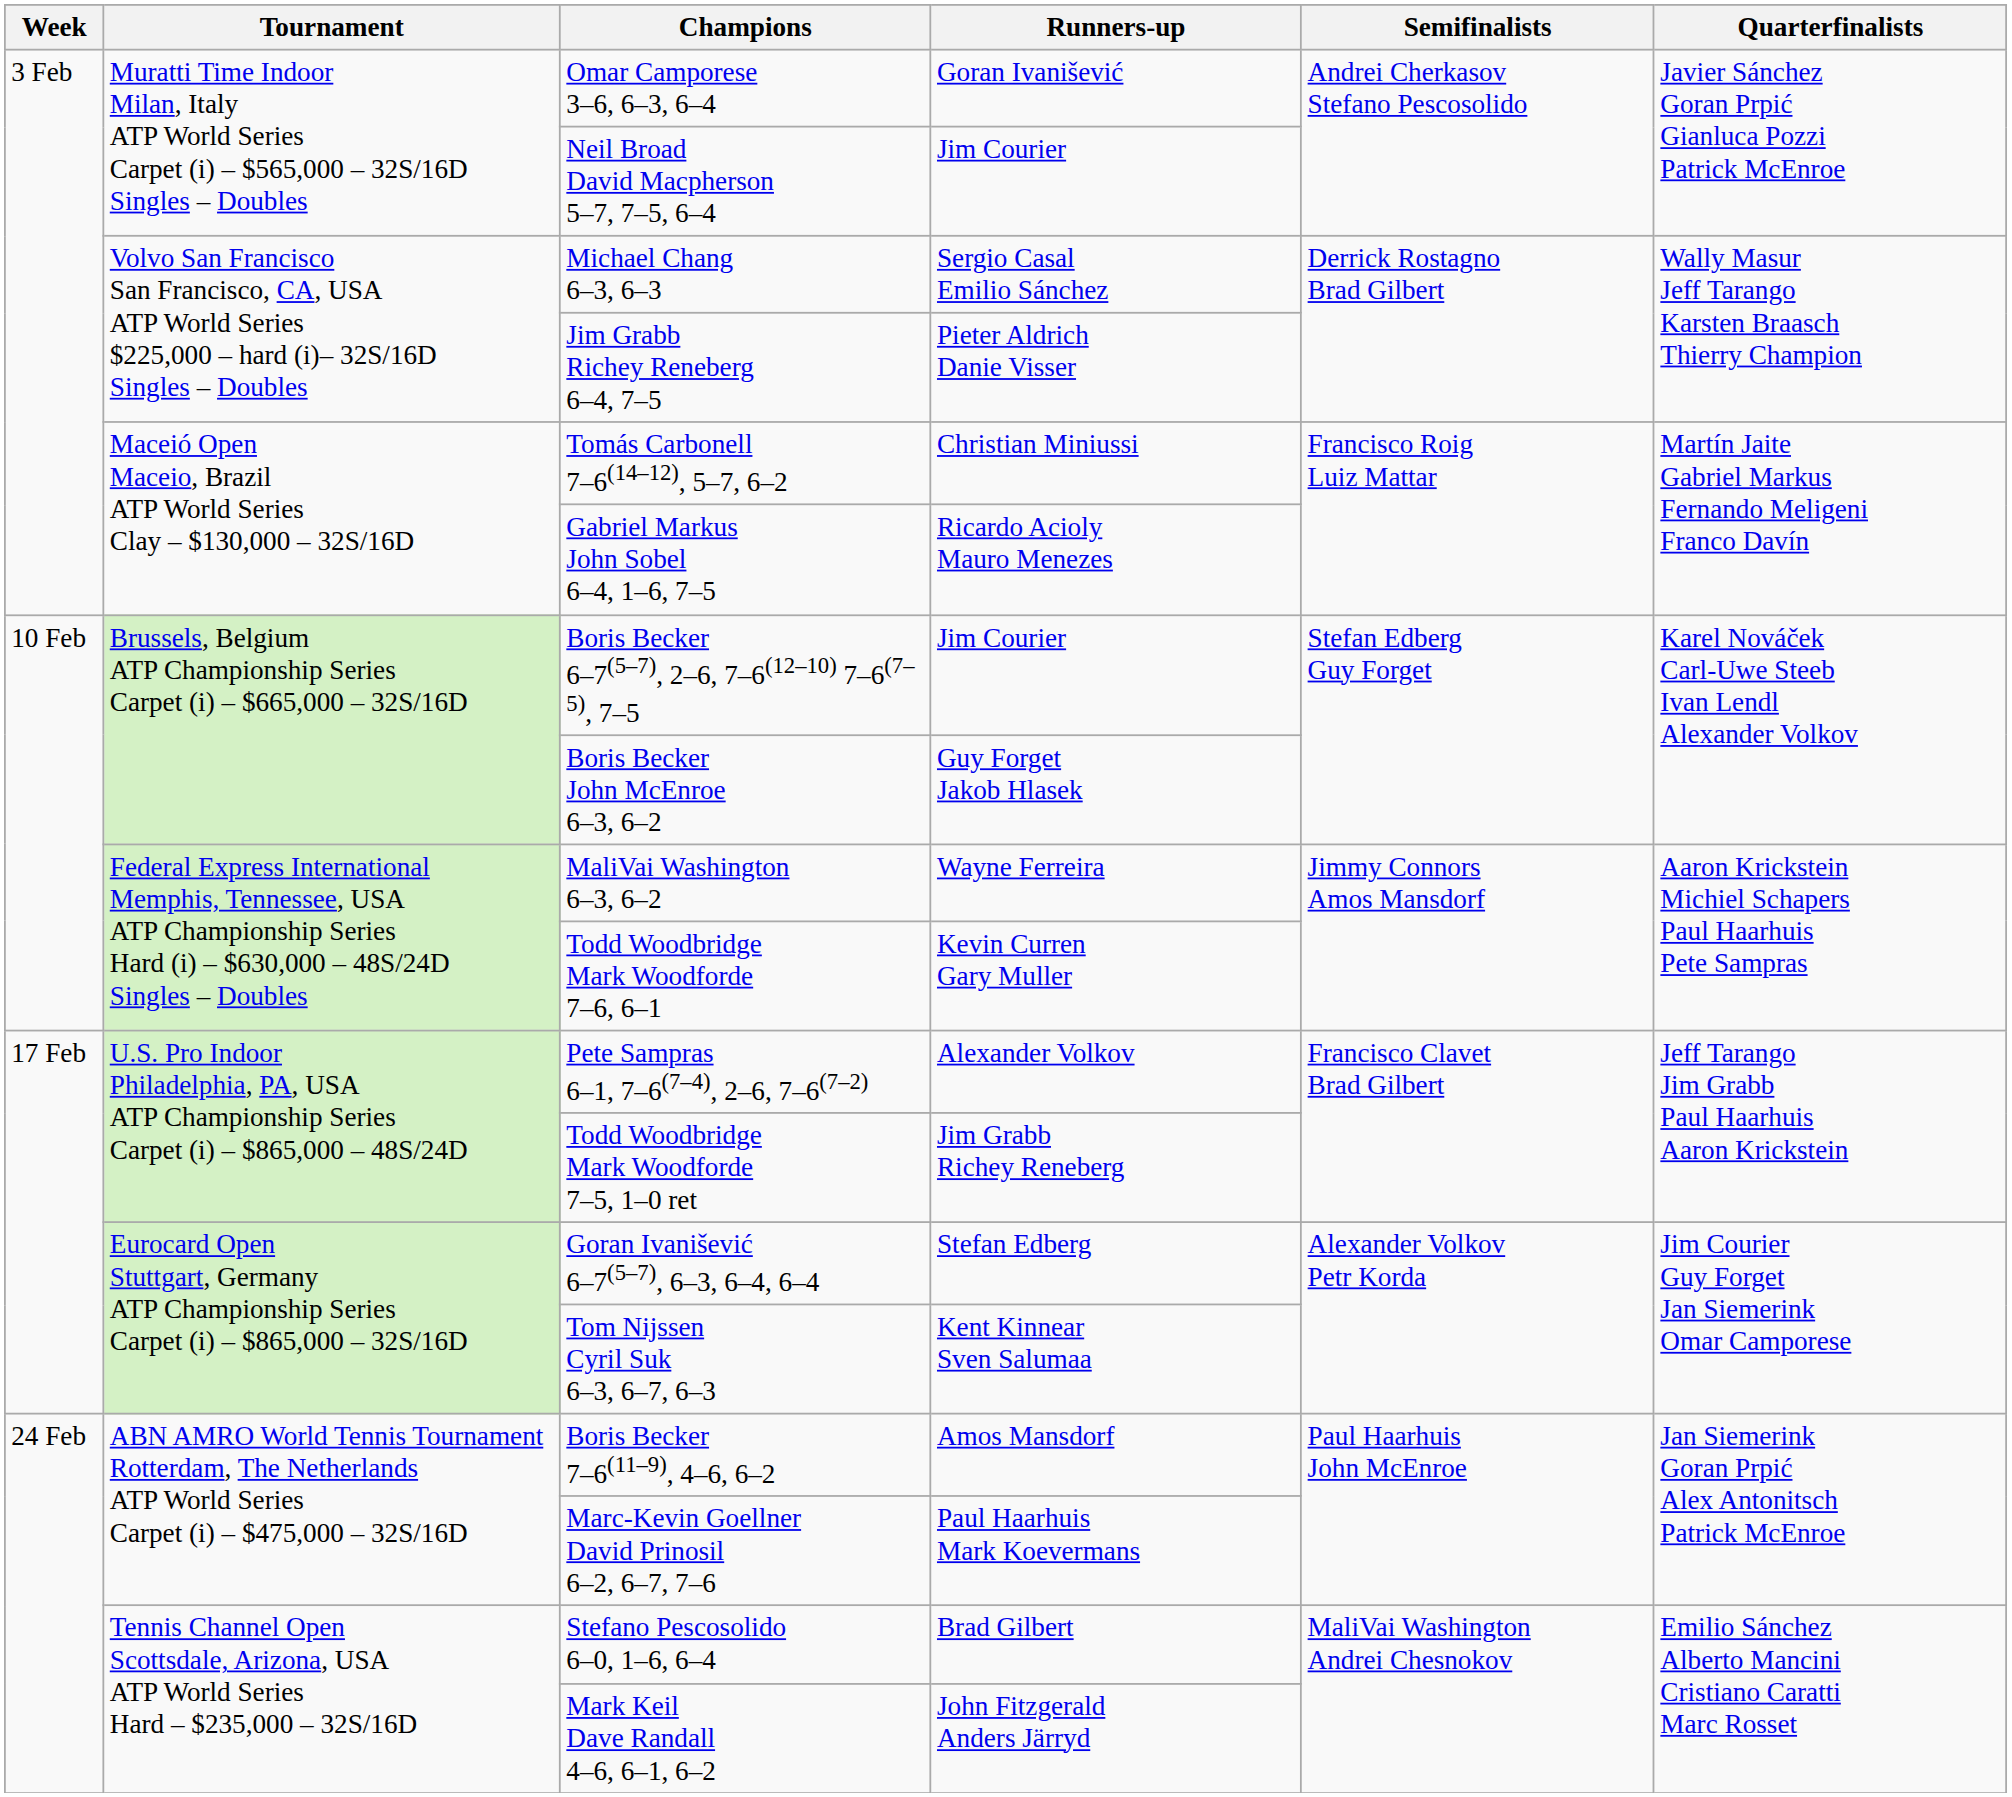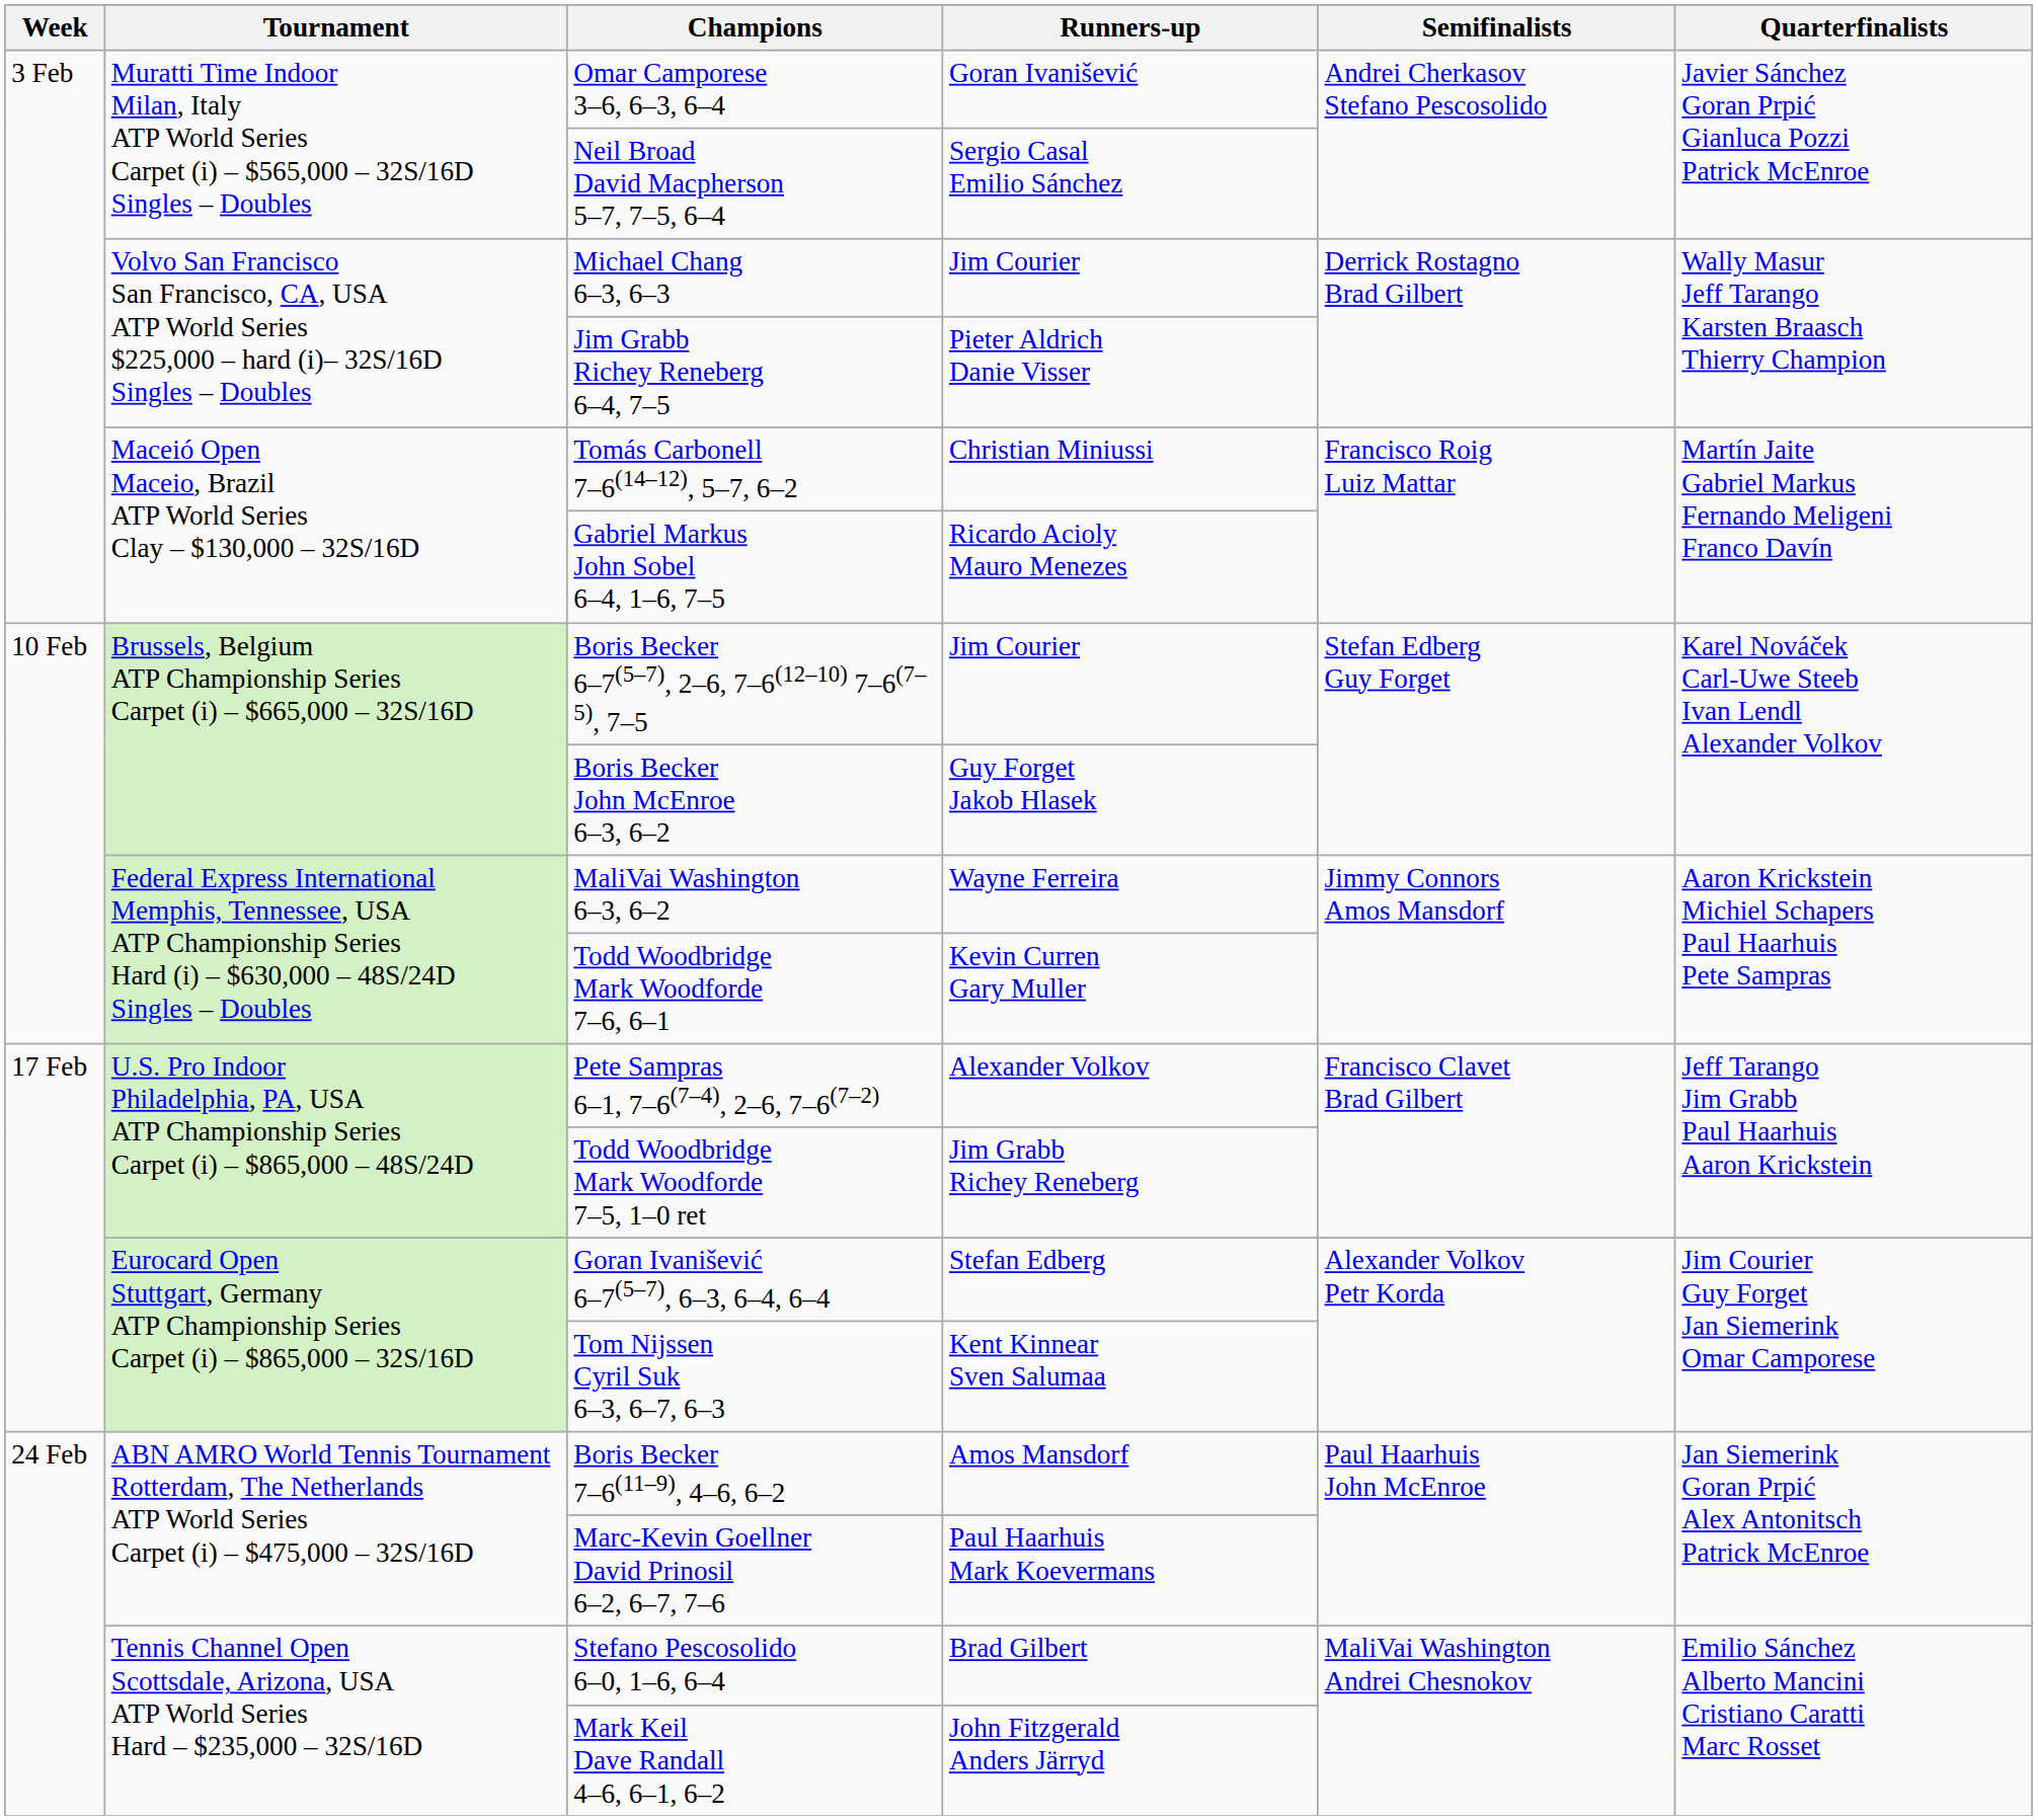Neil Broad David Macpherson 5–7, 7–5, 6–4 | Runners-up: Jim Courier -> Sergio Casal Emilio Sánchez
Michael Chang 6–3, 6–3 | Runners-up: Sergio Casal Emilio Sánchez -> Jim Courier
